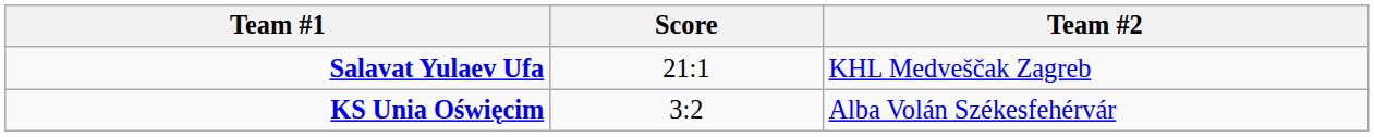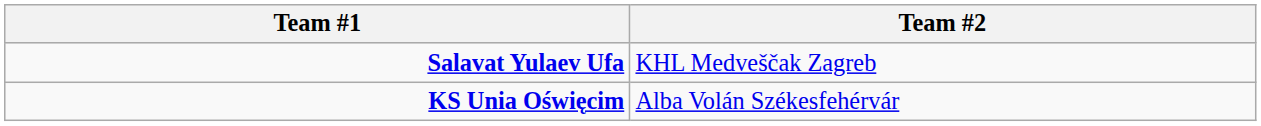- column: Score | 21:1 | 3:2
